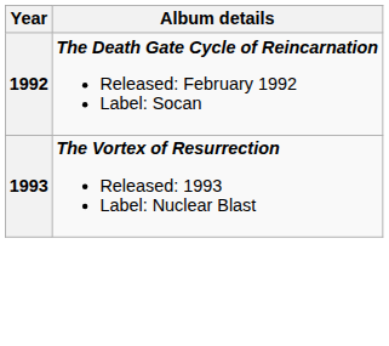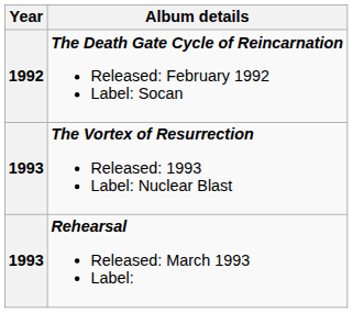+ row: 1993 | Rehearsal Released: March 1993 Label:
